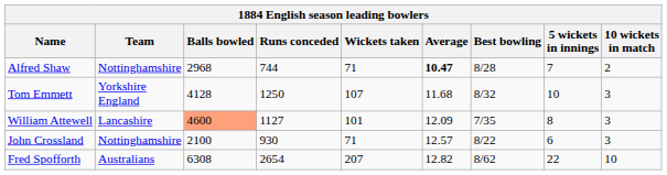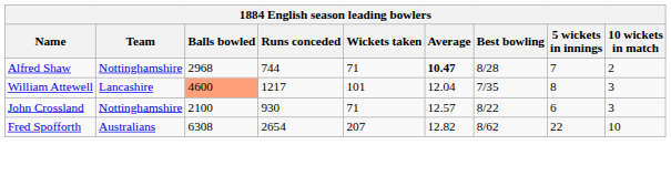- row: Tom Emmett | Yorkshire England | 4128 | 1250 | 107 | 11.68 | 8/32 | 10 | 3
William Attewell | Runs conceded: 1127 -> 1217
William Attewell | Average: 12.09 -> 12.04
